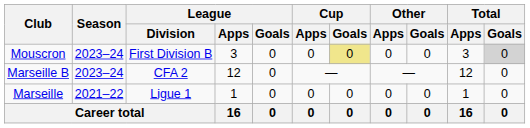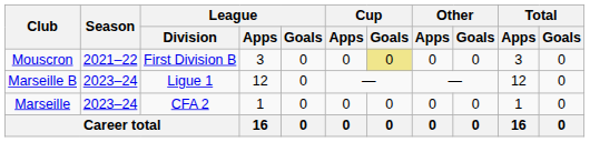Mouscron | Season: 2023–24 -> 2021–22
Mouscron | Total / Goals: lightgrey background -> no background
Marseille B | League / Division: CFA 2 -> Ligue 1
Marseille | Season: 2021–22 -> 2023–24
Marseille | League / Division: Ligue 1 -> CFA 2
